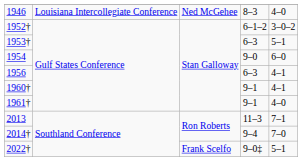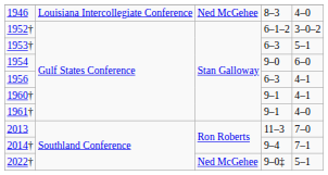2013 | column 5: 7–1 -> 7–0
2014† | column 5: 7–0 -> 7–1
2022† | column 3: Frank Scelfo -> Ned McGehee
